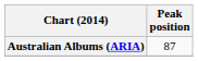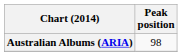Australian Albums (ARIA) | Peak position: 87 -> 98
